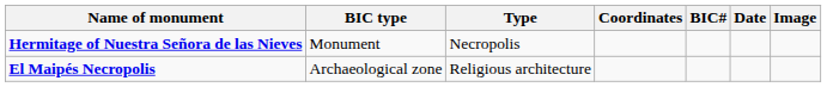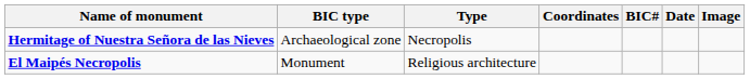Hermitage of Nuestra Señora de las Nieves | BIC type: Monument -> Archaeological zone
El Maipés Necropolis | BIC type: Archaeological zone -> Monument
